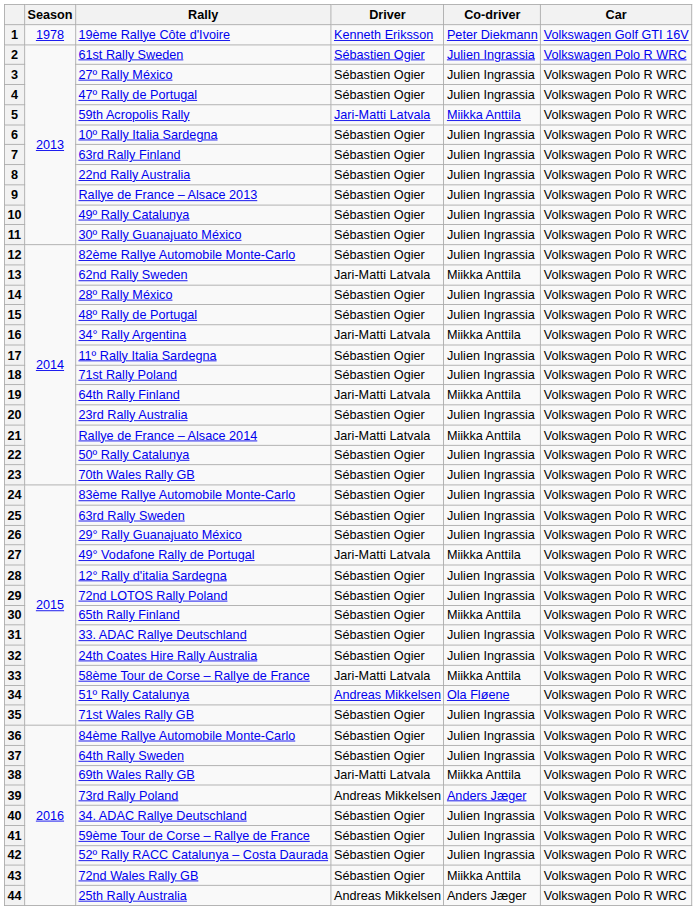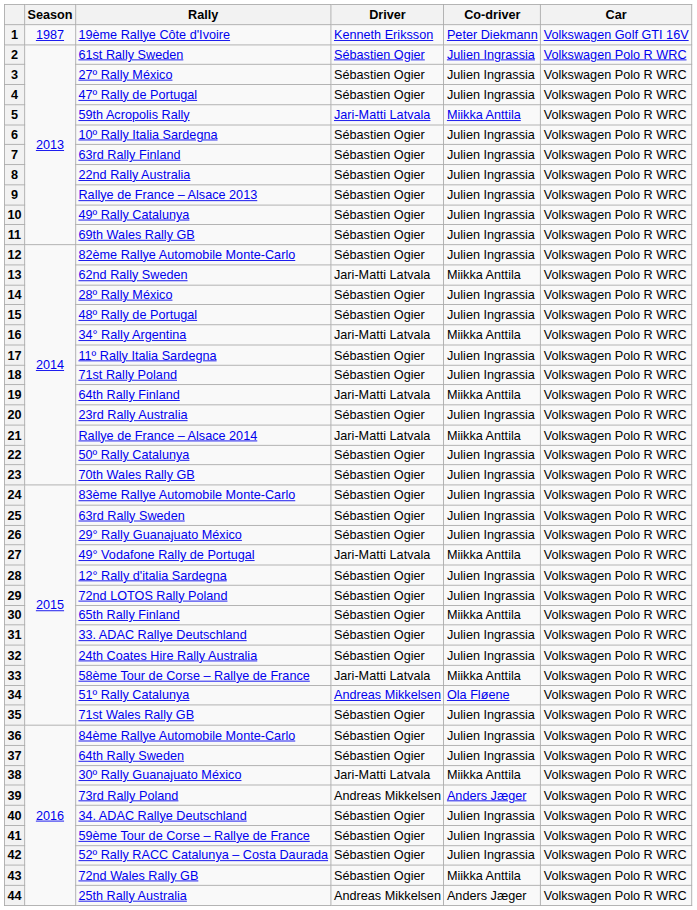1 | Season: 1978 -> 1987
11 | Rally: 30º Rally Guanajuato México -> 69th Wales Rally GB
38 | Rally: 69th Wales Rally GB -> 30º Rally Guanajuato México
